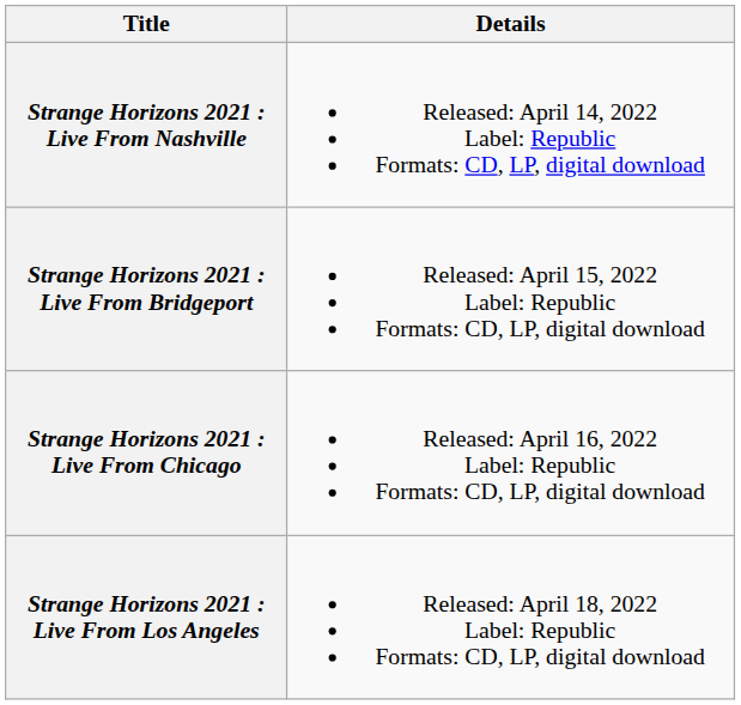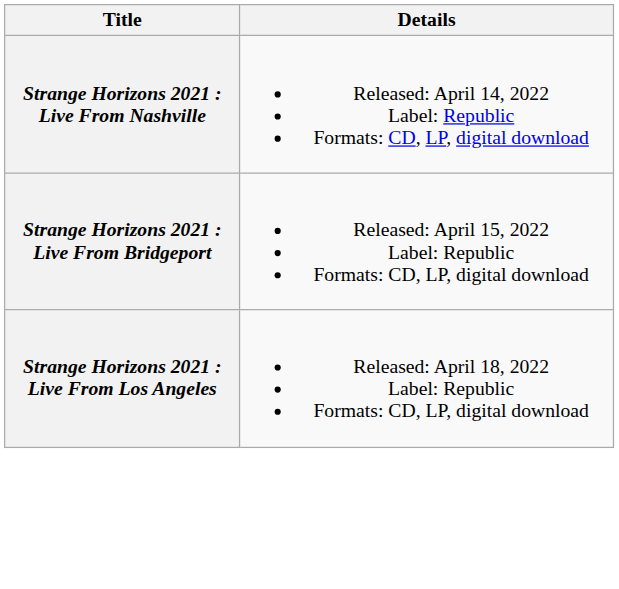- row: Strange Horizons 2021 : Live From Chicago | Released: April 16, 2022 Label: Republic Formats: CD, LP, digital download
